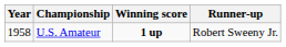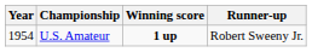U.S. Amateur | Year: 1958 -> 1954
